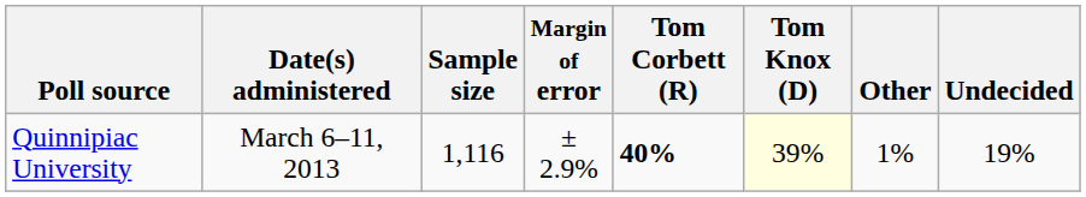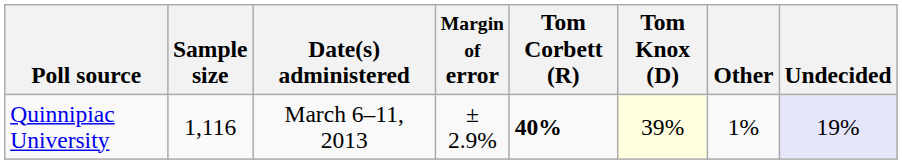columns swapped: Date(s) administered <-> Sample size
Quinnipiac University | Undecided: no background -> lavender background
